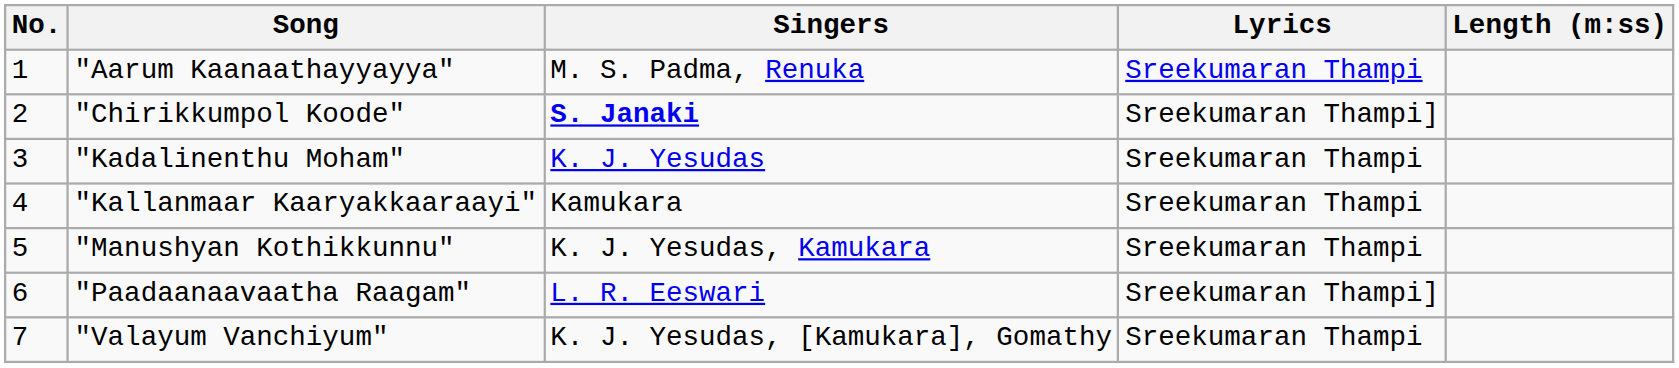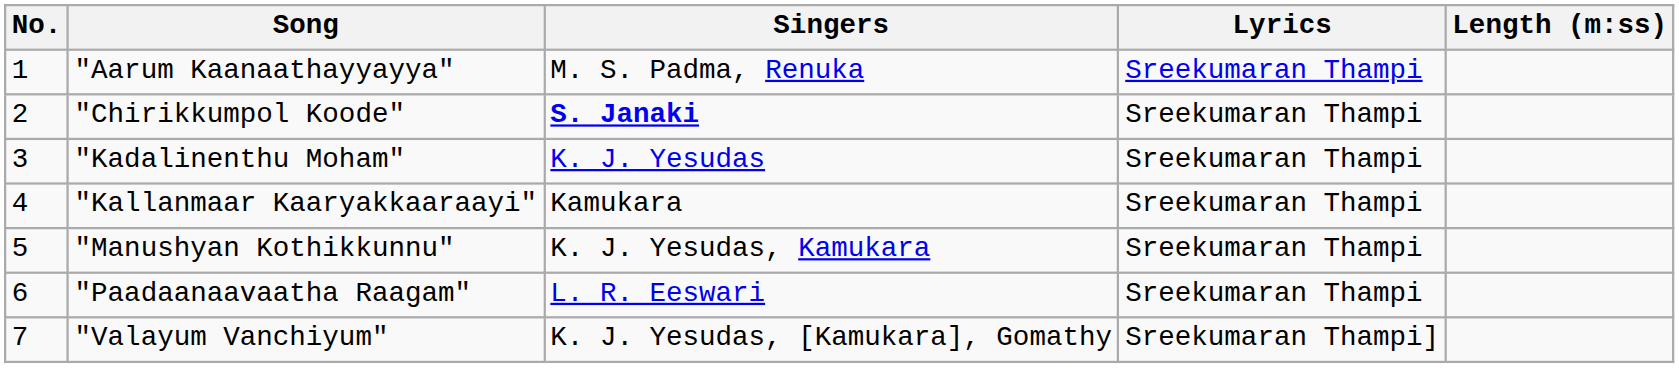"Chirikkumpol Koode" | Lyrics: Sreekumaran Thampi] -> Sreekumaran Thampi
"Paadaanaavaatha Raagam" | Lyrics: Sreekumaran Thampi] -> Sreekumaran Thampi
"Valayum Vanchiyum" | Lyrics: Sreekumaran Thampi -> Sreekumaran Thampi]
